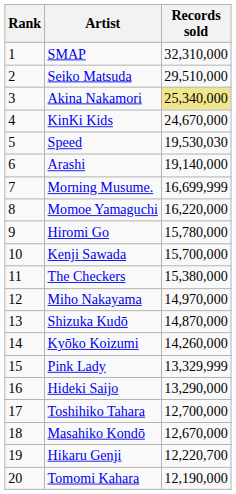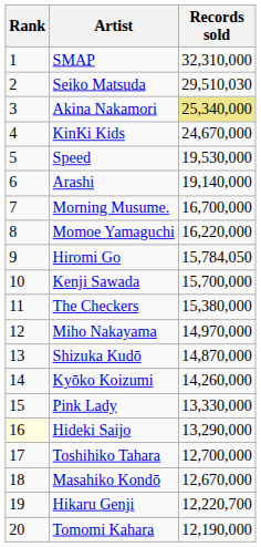Seiko Matsuda | Records sold: 29,510,000 -> 29,510,030
Speed | Records sold: 19,530,030 -> 19,530,000
Morning Musume. | Records sold: 16,699,999 -> 16,700,000
Hiromi Go | Records sold: 15,780,000 -> 15,784,050
Pink Lady | Records sold: 13,329,999 -> 13,330,000
Hideki Saijo | Rank: no background -> lightyellow background
